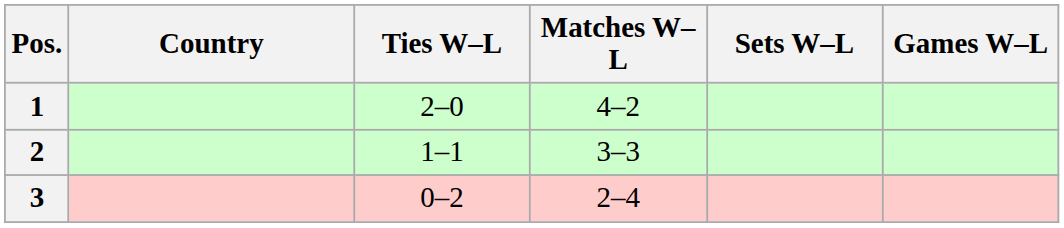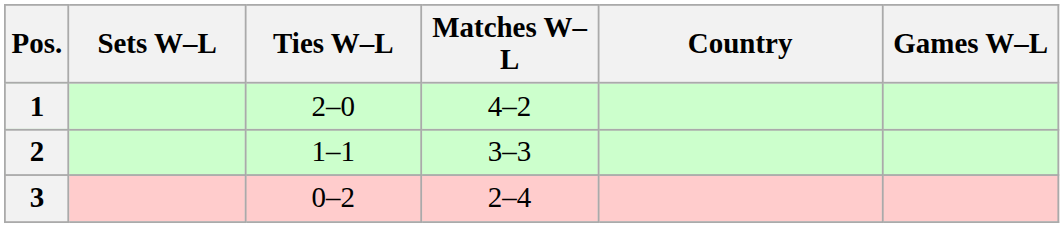columns swapped: Country <-> Sets W–L
